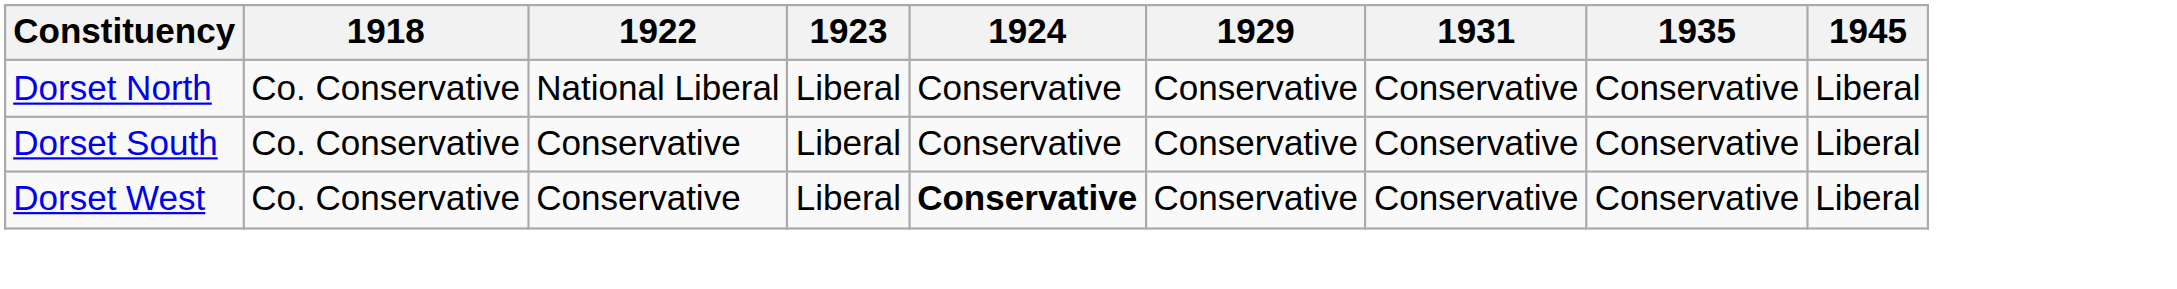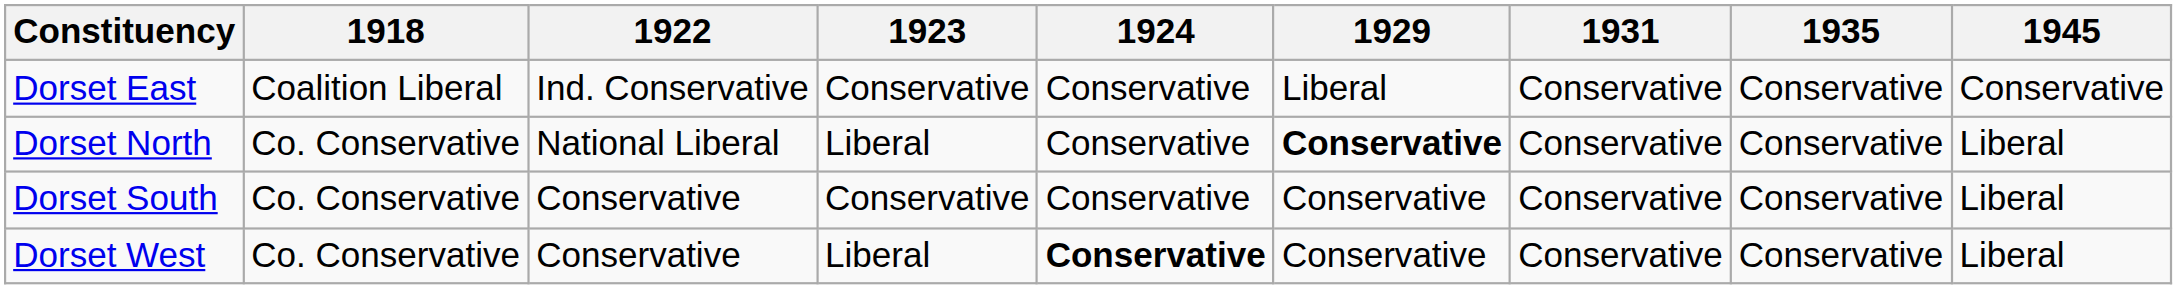+ row: Dorset East | Coalition Liberal | Ind. Conservative | Conservative | Conservative | Liberal | Conservative | Conservative | Conservative
Dorset North | 1929: normal -> bold
Dorset South | 1923: Liberal -> Conservative
